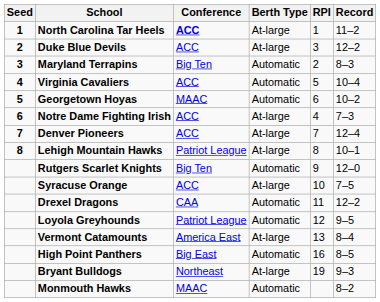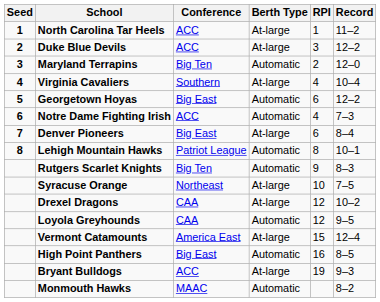North Carolina Tar Heels | Conference: bold -> normal
Maryland Terrapins | Record: 8–3 -> 12–0
Virginia Cavaliers | Conference: ACC -> Southern
Virginia Cavaliers | Berth Type: Automatic -> At-large
Virginia Cavaliers | RPI: 5 -> 4
Georgetown Hoyas | Conference: MAAC -> Big East
Georgetown Hoyas | Record: 10–2 -> 12–2
Notre Dame Fighting Irish | Berth Type: At-large -> Automatic
Denver Pioneers | Conference: ACC -> Big East
Denver Pioneers | RPI: 7 -> 6
Denver Pioneers | Record: 12–4 -> 8–4
Lehigh Mountain Hawks | Berth Type: At-large -> Automatic
Rutgers Scarlet Knights | Record: 12–0 -> 8–3
Syracuse Orange | Conference: ACC -> Northeast
Drexel Dragons | Berth Type: Automatic -> At-large
Drexel Dragons | RPI: 11 -> 12
Drexel Dragons | Record: 12–2 -> 10–2
Loyola Greyhounds | Conference: Patriot League -> CAA
Vermont Catamounts | RPI: 13 -> 15
Vermont Catamounts | Record: 8–4 -> 12–4
Bryant Bulldogs | Conference: Northeast -> ACC
